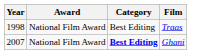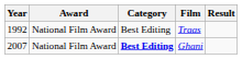+ column: Result
Traas | Year: 1998 -> 1992
